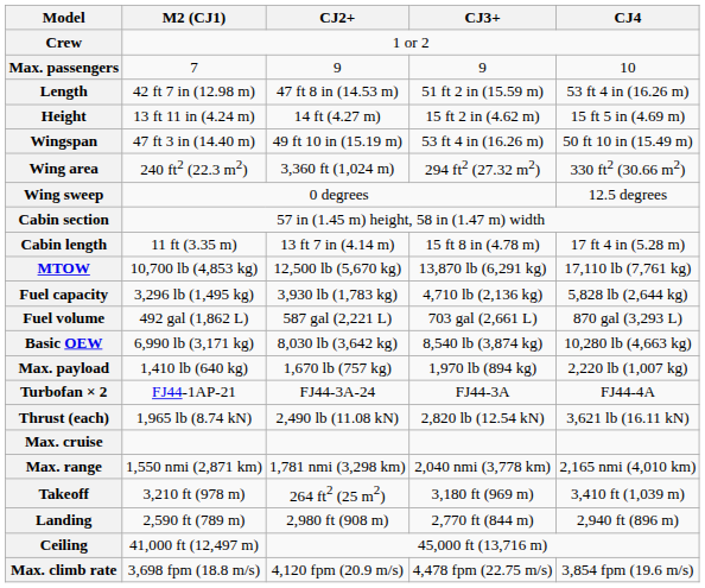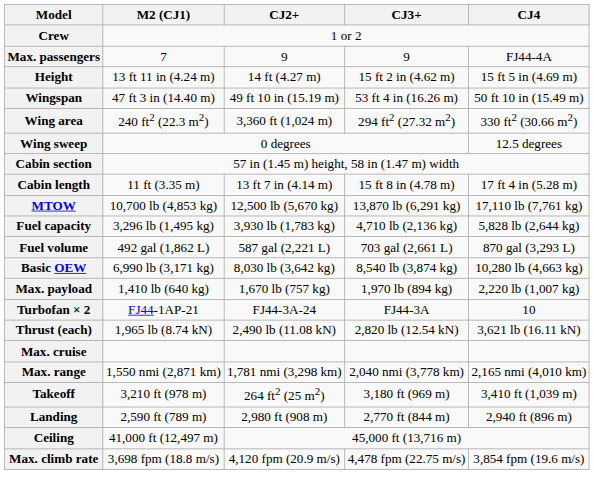Max. passengers | CJ4: 10 -> FJ44-4A
- row: Length | 42 ft 7 in (12.98 m) | 47 ft 8 in (14.53 m) | 51 ft 2 in (15.59 m) | 53 ft 4 in (16.26 m)
Turbofan × 2 | CJ4: FJ44-4A -> 10
